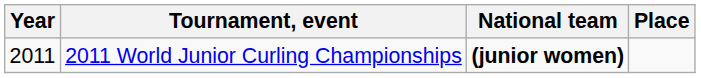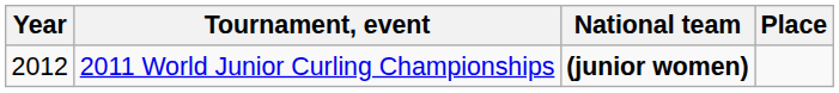2011 World Junior Curling Championships | Year: 2011 -> 2012
